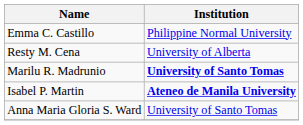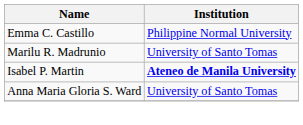- row: Resty M. Cena | University of Alberta
Marilu R. Madrunio | Institution: bold -> normal
